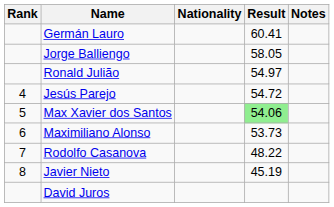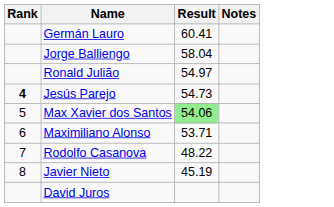- column: Nationality
Jorge Balliengo | Result: 58.05 -> 58.04
Jesús Parejo | Rank: normal -> bold
Jesús Parejo | Result: 54.72 -> 54.73
Maximiliano Alonso | Result: 53.73 -> 53.71
